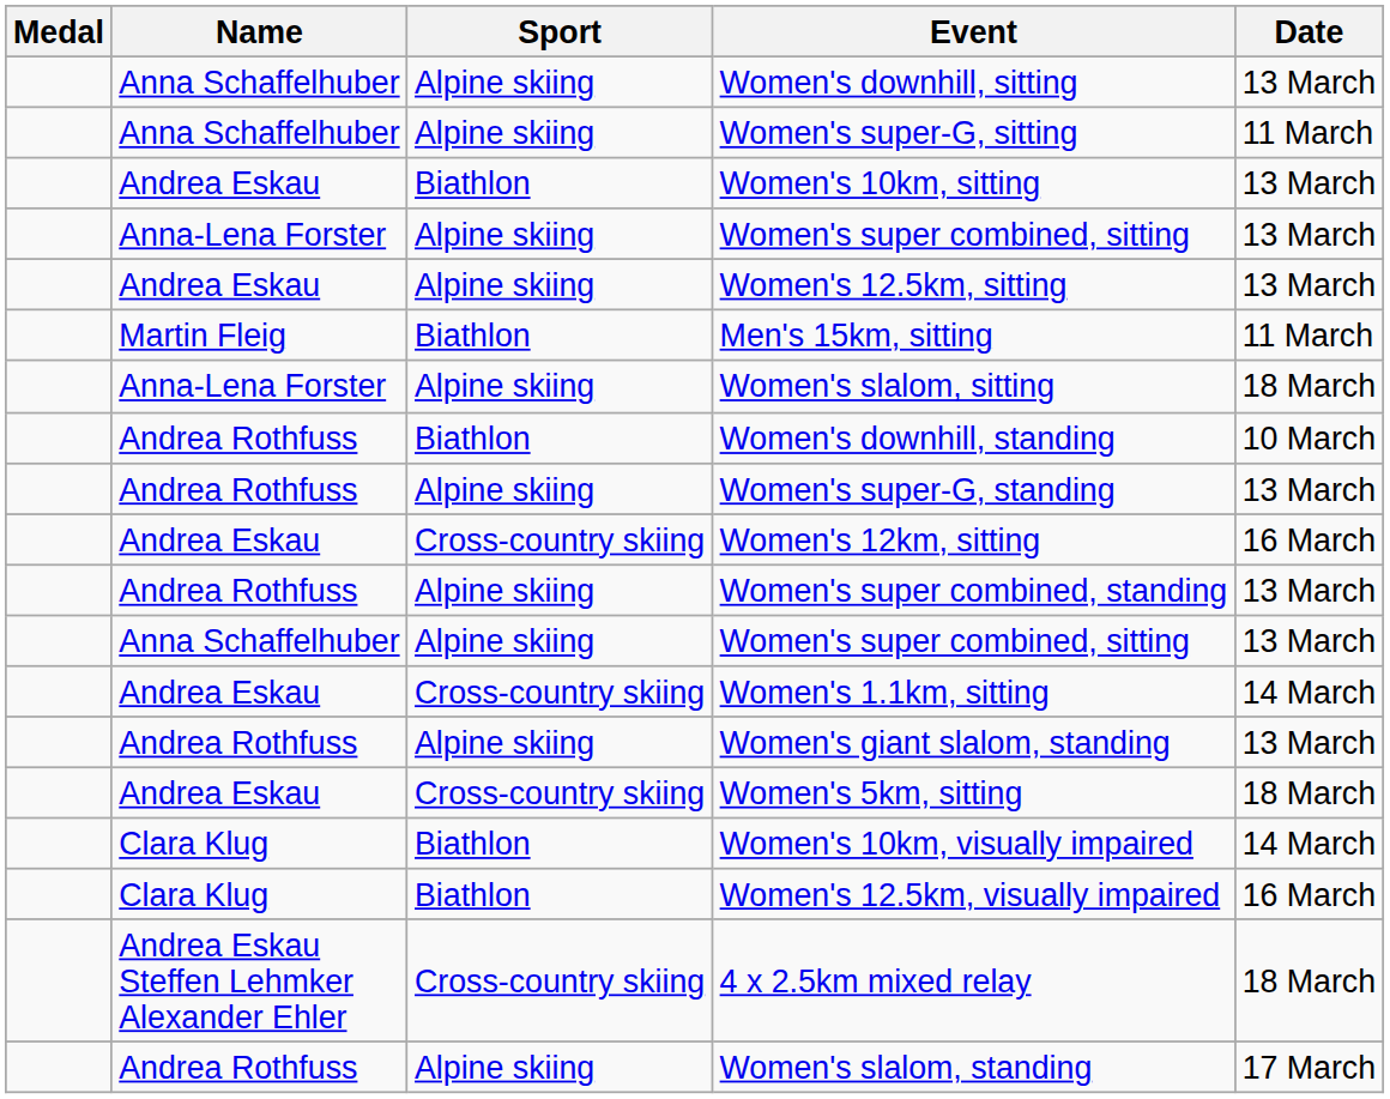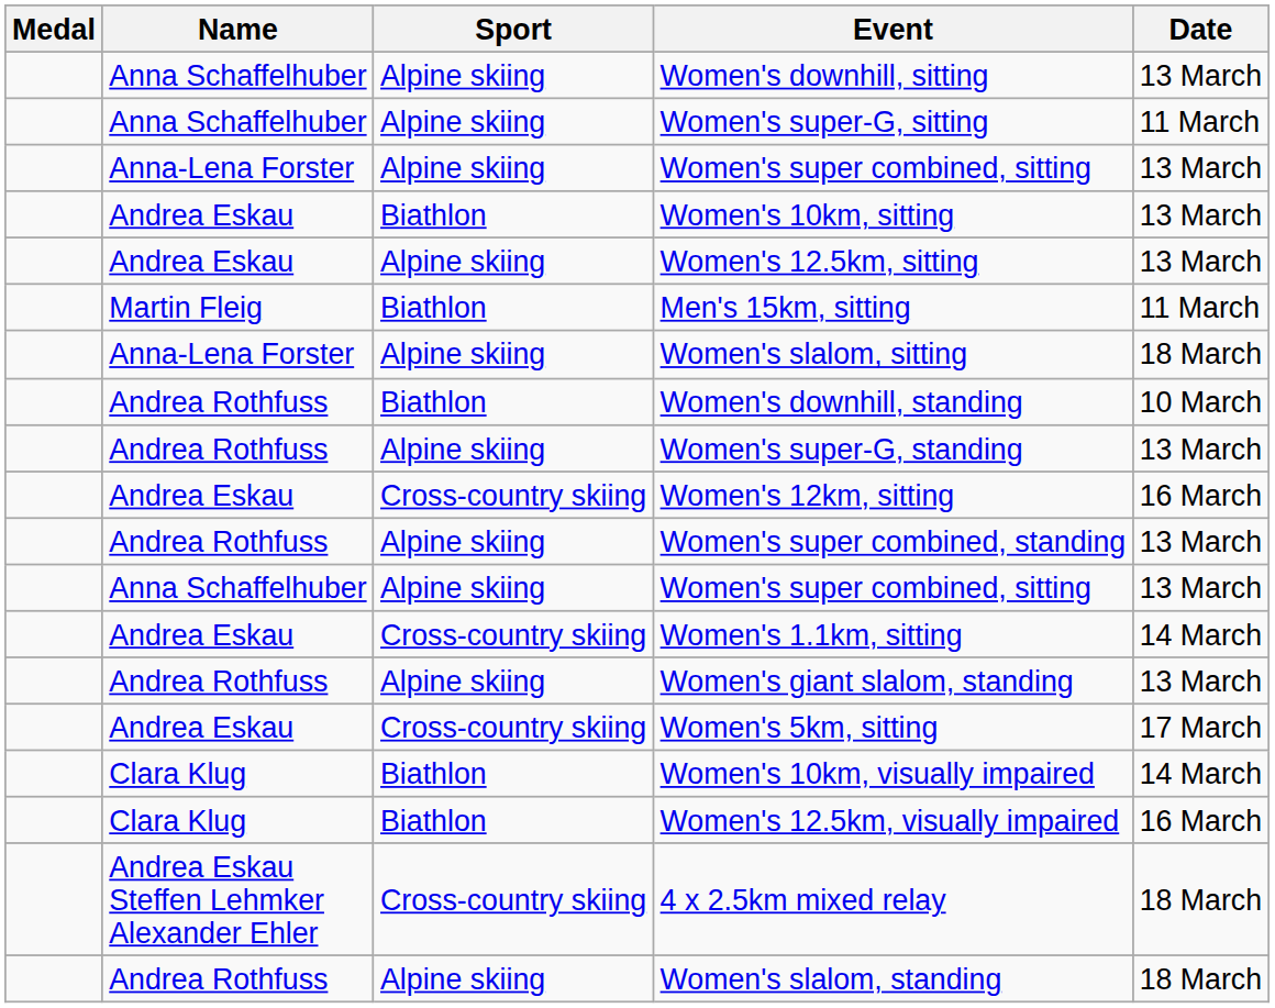rows swapped: Women's 10km, sitting <-> Anna-Lena Forster / Women's super combined, sitting
Women's 5km, sitting | Date: 18 March -> 17 March
Women's slalom, standing | Date: 17 March -> 18 March
